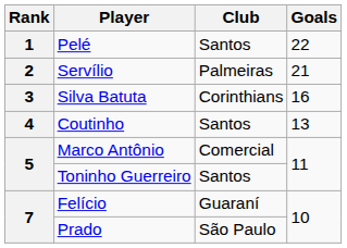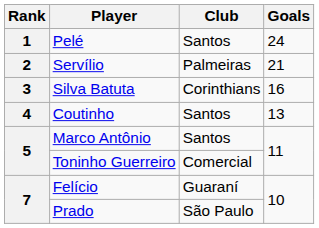Pelé | Goals: 22 -> 24
Marco Antônio | Club: Comercial -> Santos
Toninho Guerreiro | Club: Santos -> Comercial
